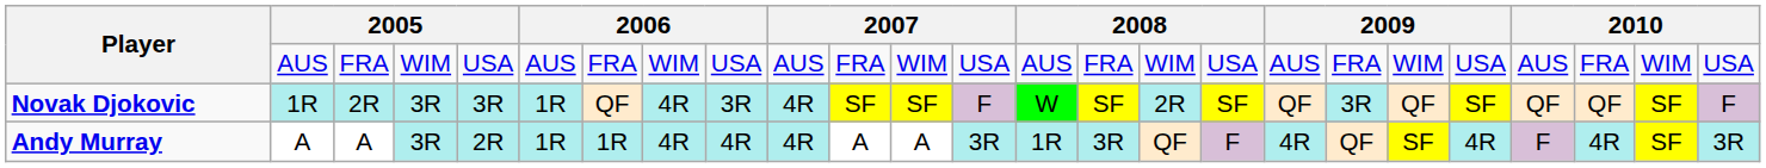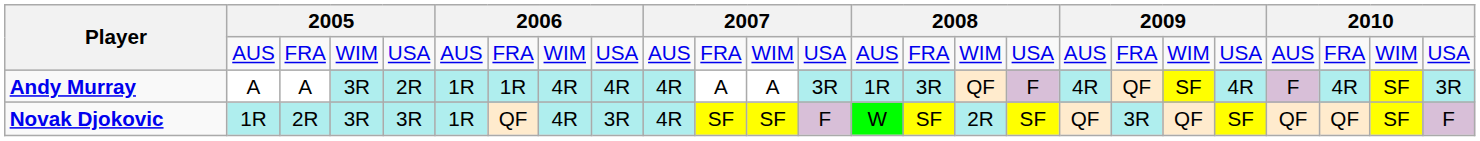rows swapped: Novak Djokovic <-> Andy Murray
